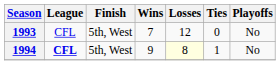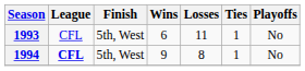1993 | Wins: 7 -> 6
1993 | Losses: 12 -> 11
1993 | Ties: 0 -> 1
1994 | Losses: lightyellow background -> no background
